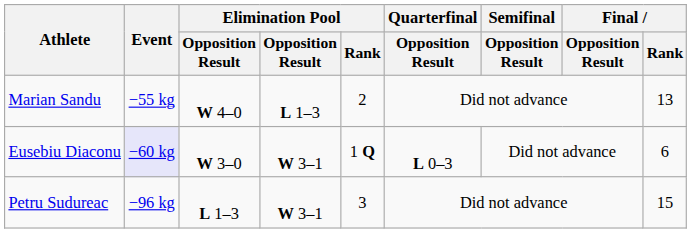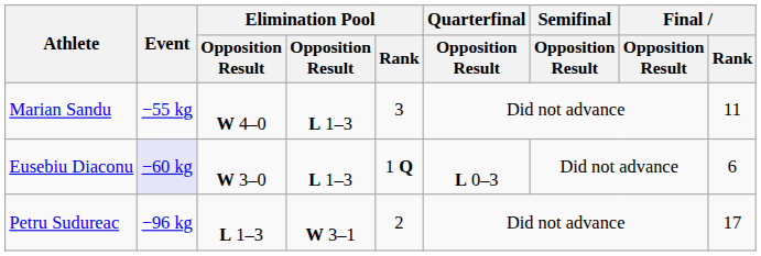Marian Sandu | Elimination Pool / Rank: 2 -> 3
Marian Sandu | Final / Rank: 13 -> 11
Eusebiu Diaconu | column 4: W 3–1 -> L 1–3
Petru Sudureac | Elimination Pool / Rank: 3 -> 2
Petru Sudureac | Final / Rank: 15 -> 17
